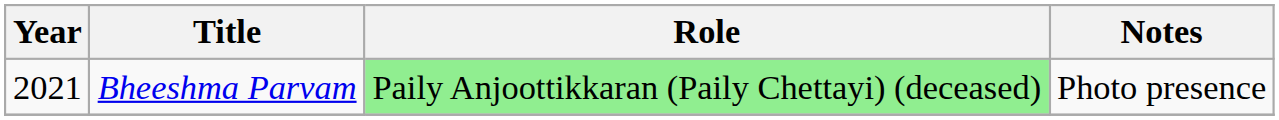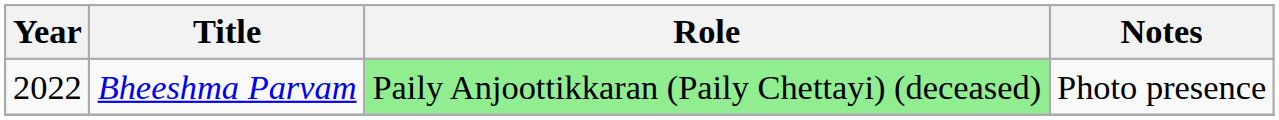Bheeshma Parvam | Year: 2021 -> 2022
